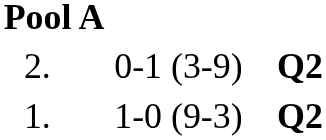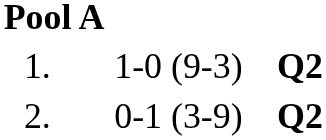rows swapped: 1. <-> 2.
